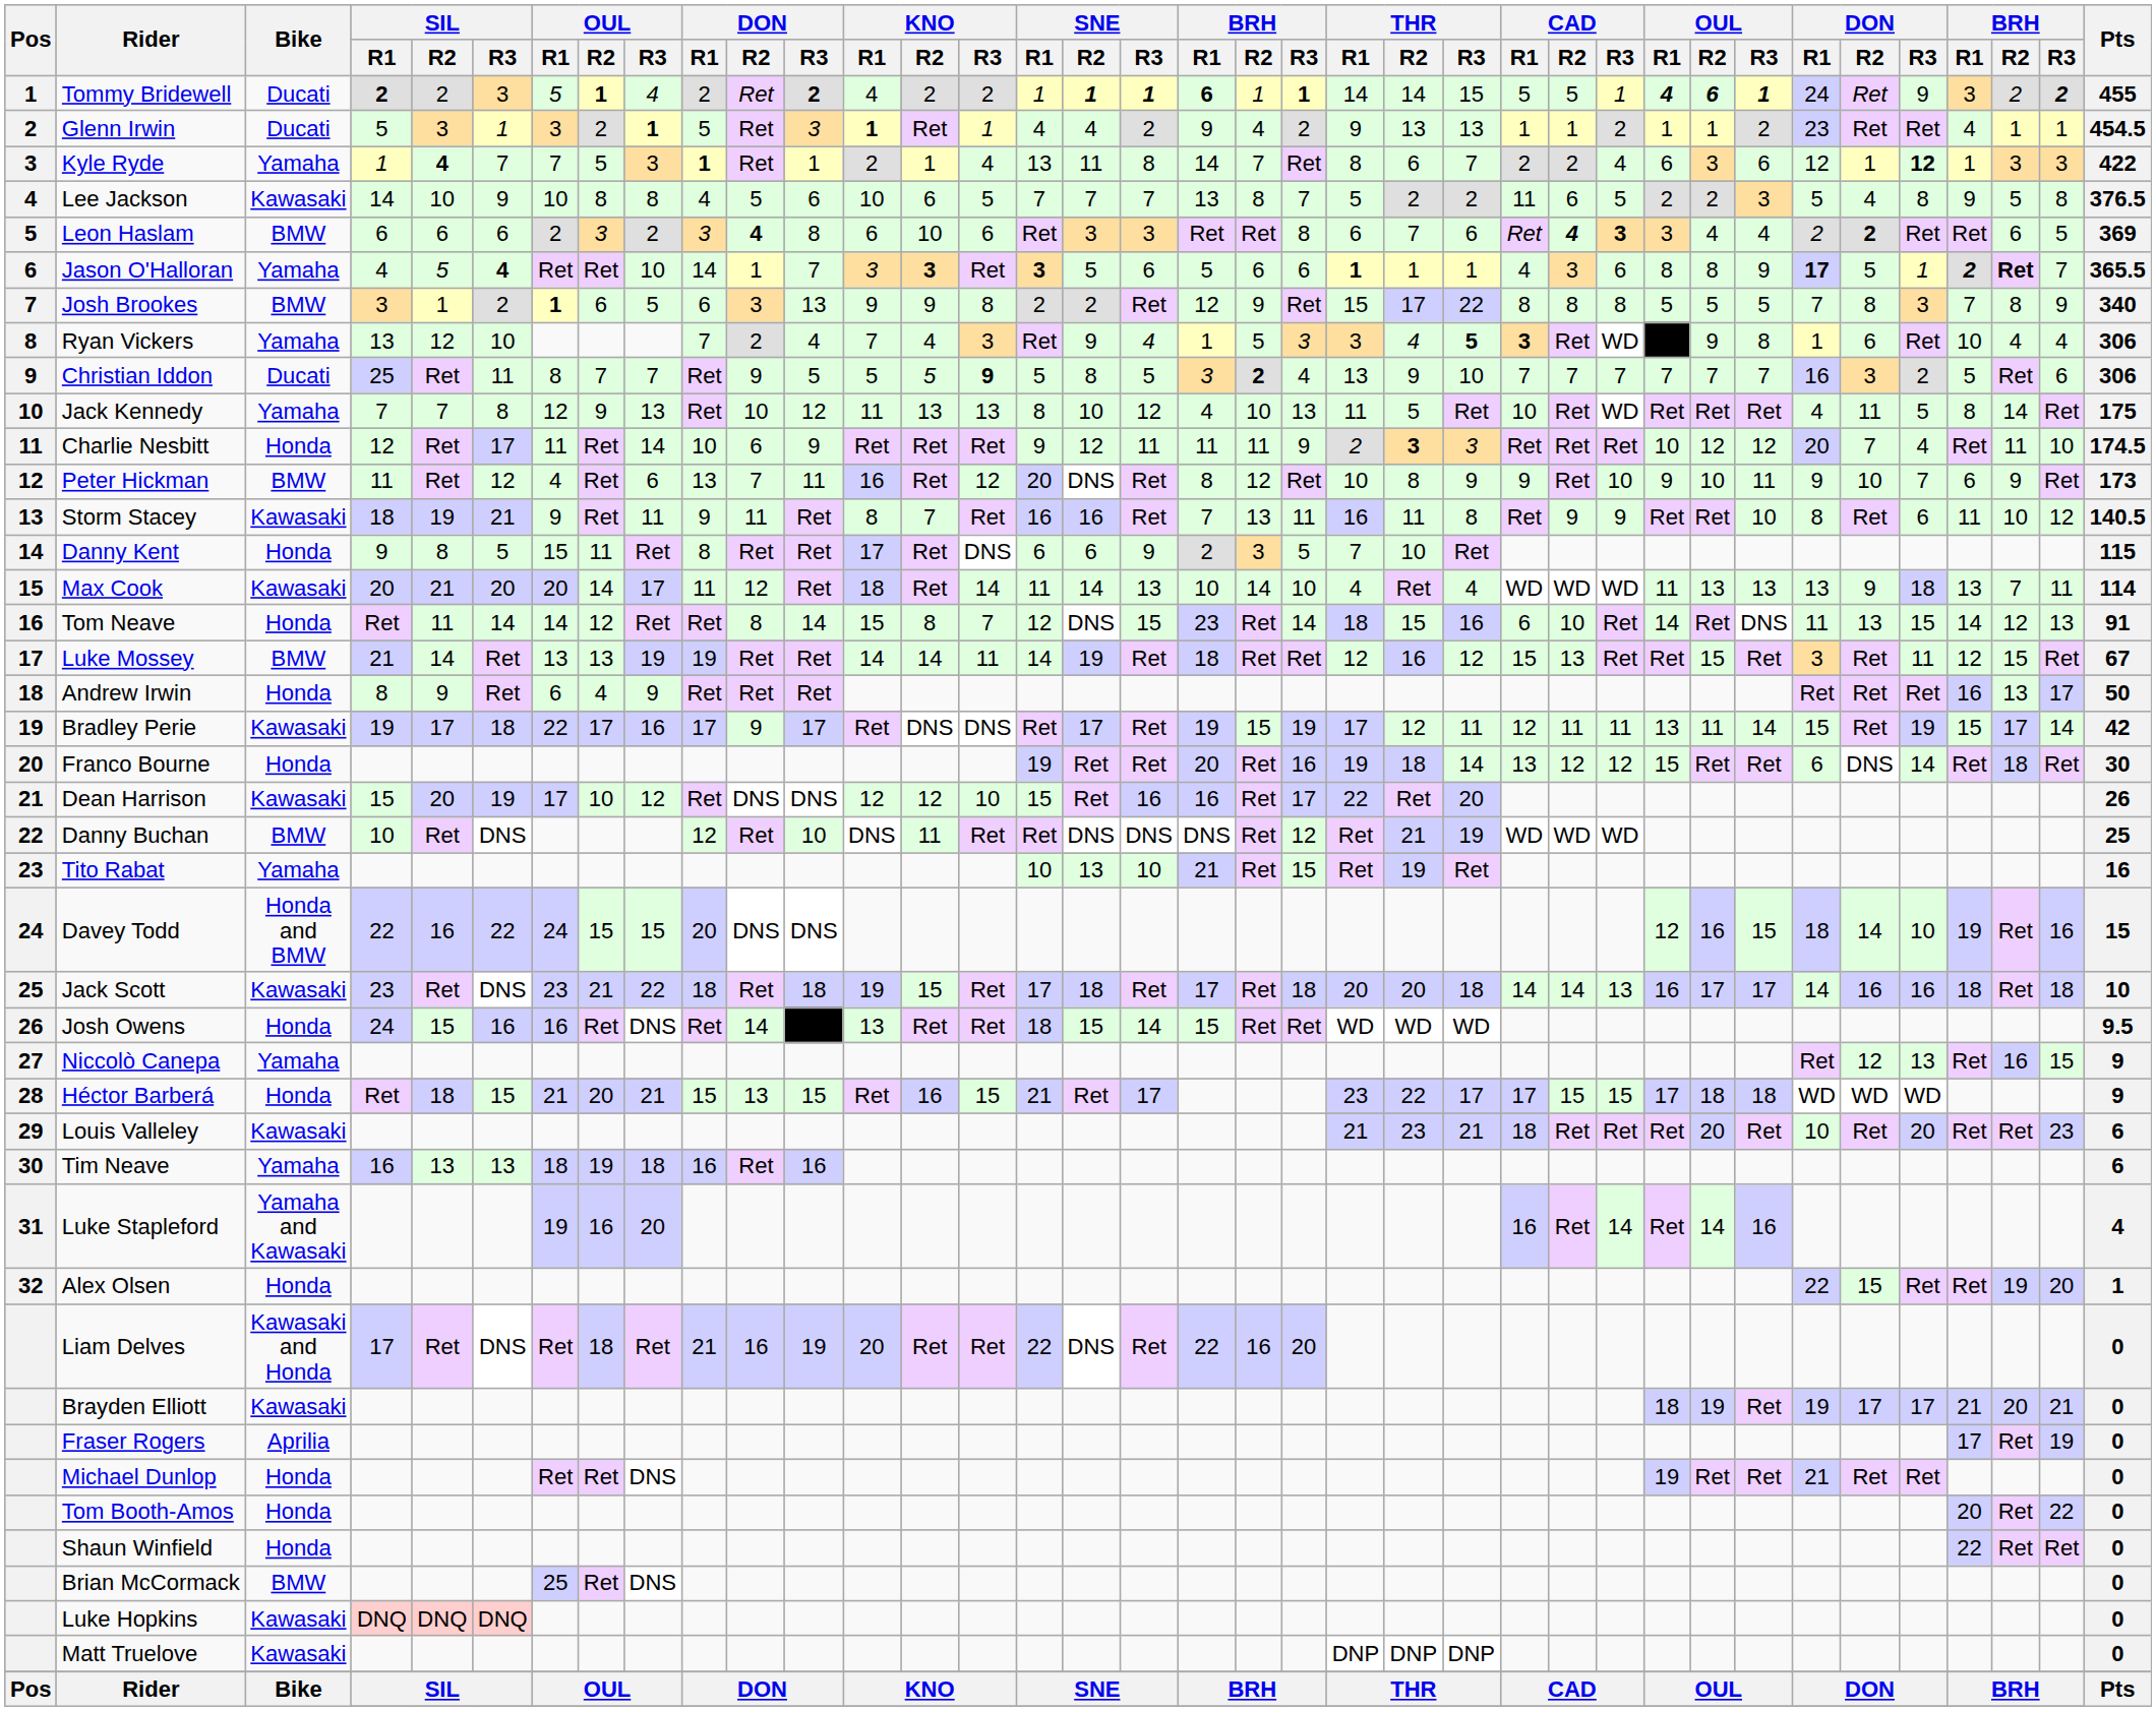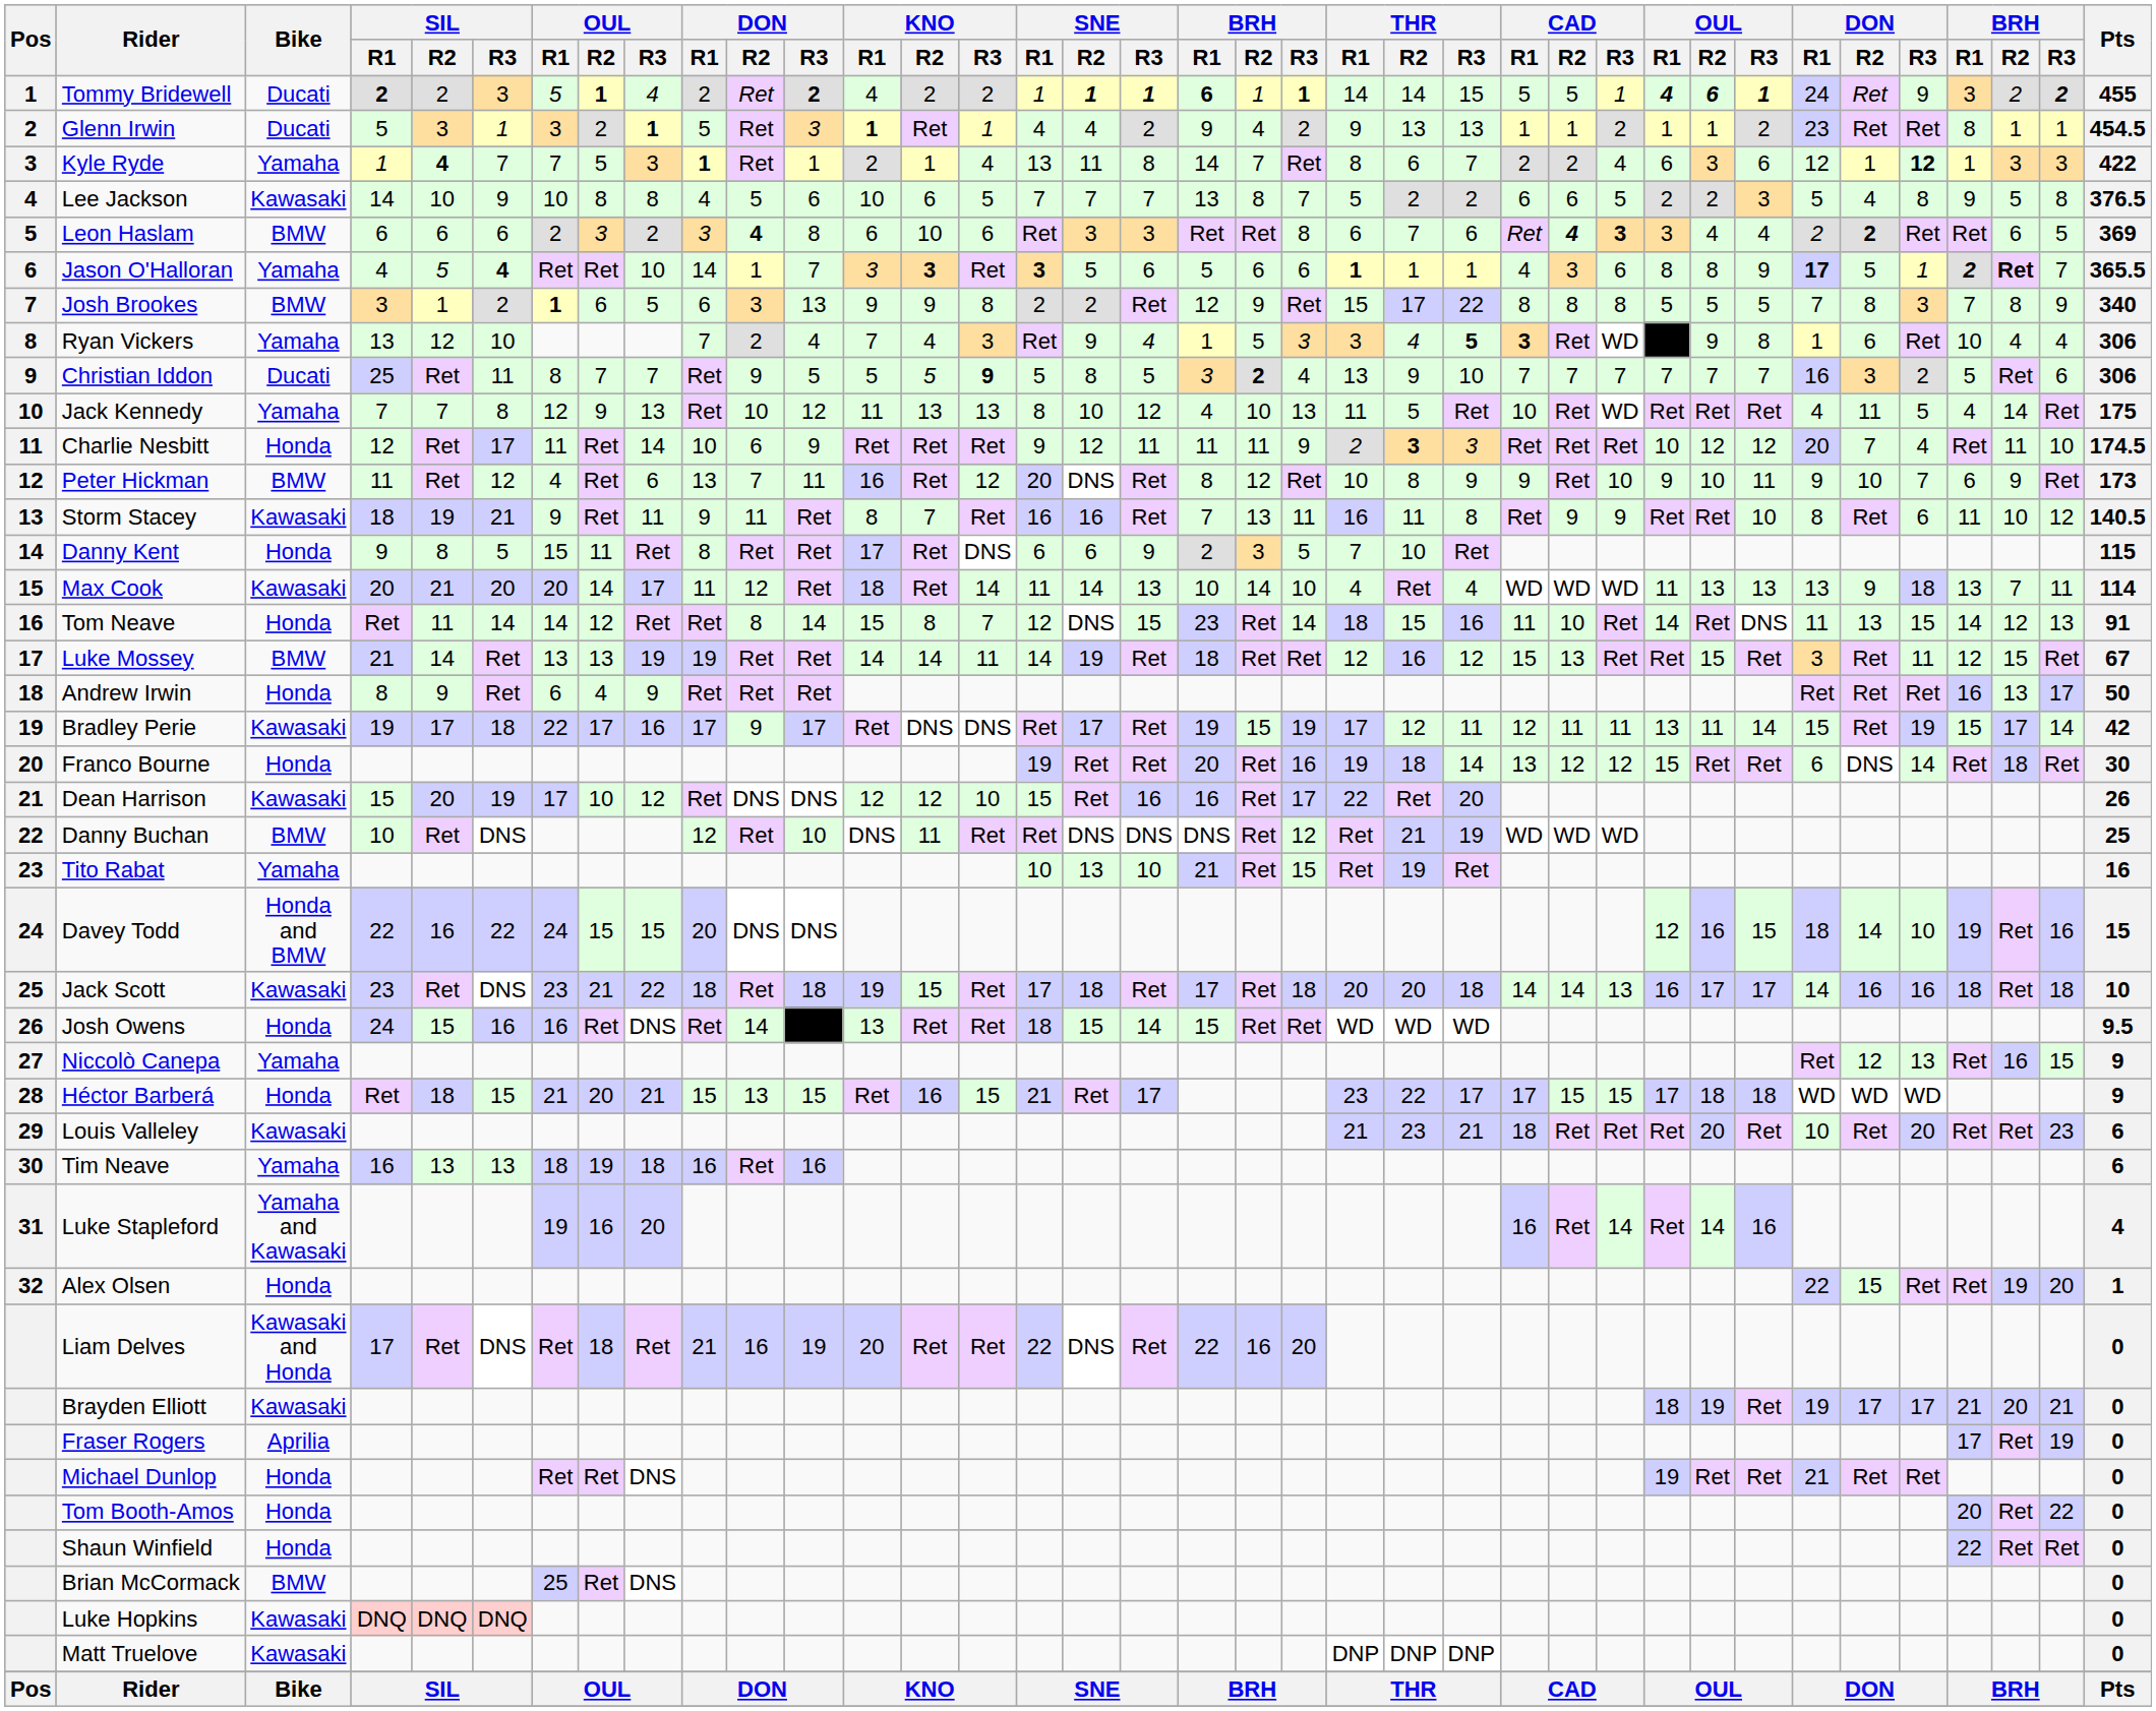Glenn Irwin | column 34: 4 -> 8
Lee Jackson | CAD / R1: 11 -> 6
Jack Kennedy | column 34: 8 -> 4
Tom Neave | CAD / R1: 6 -> 11
